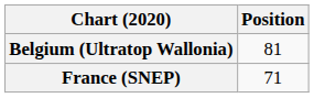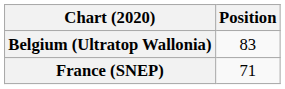Belgium (Ultratop Wallonia) | Position: 81 -> 83
